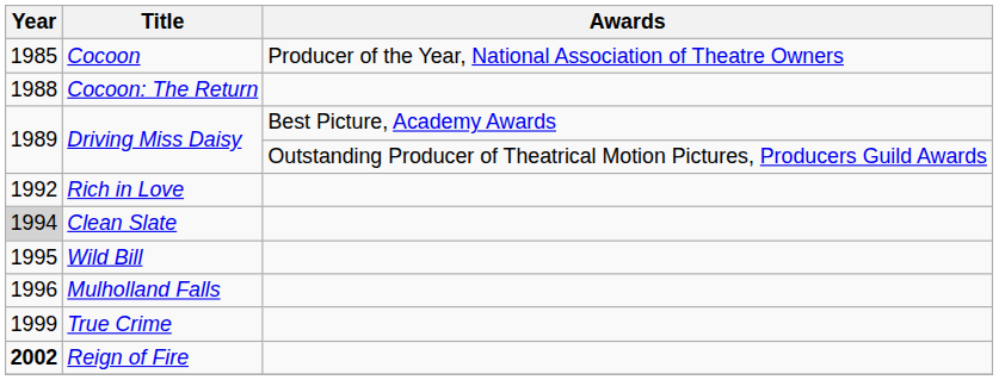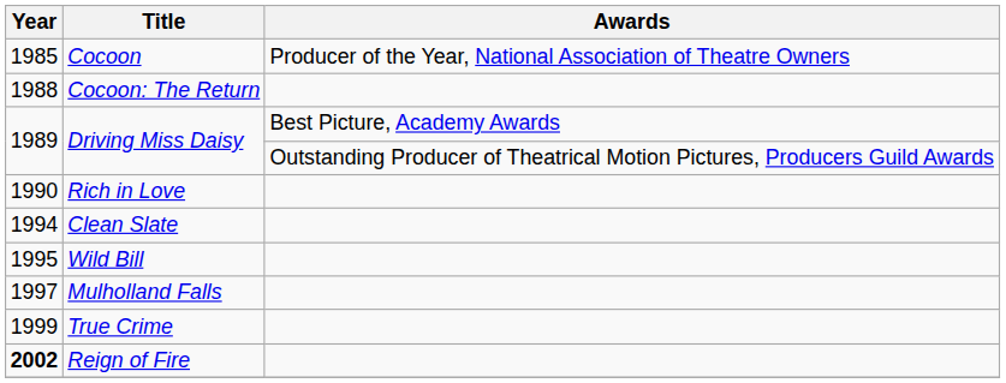Rich in Love | Year: 1992 -> 1990
Clean Slate | Year: lightgrey background -> no background
Mulholland Falls | Year: 1996 -> 1997
